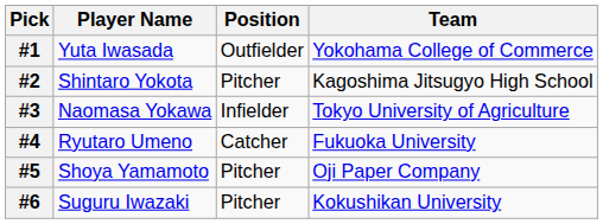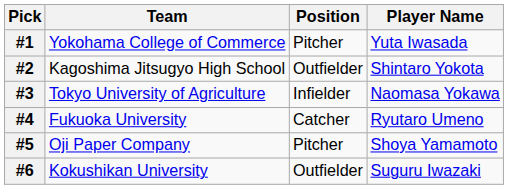columns swapped: Player Name <-> Team
#1 | Position: Outfielder -> Pitcher
#2 | Position: Pitcher -> Outfielder
#6 | Position: Pitcher -> Outfielder
